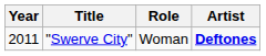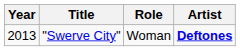"Swerve City" | Year: 2011 -> 2013
